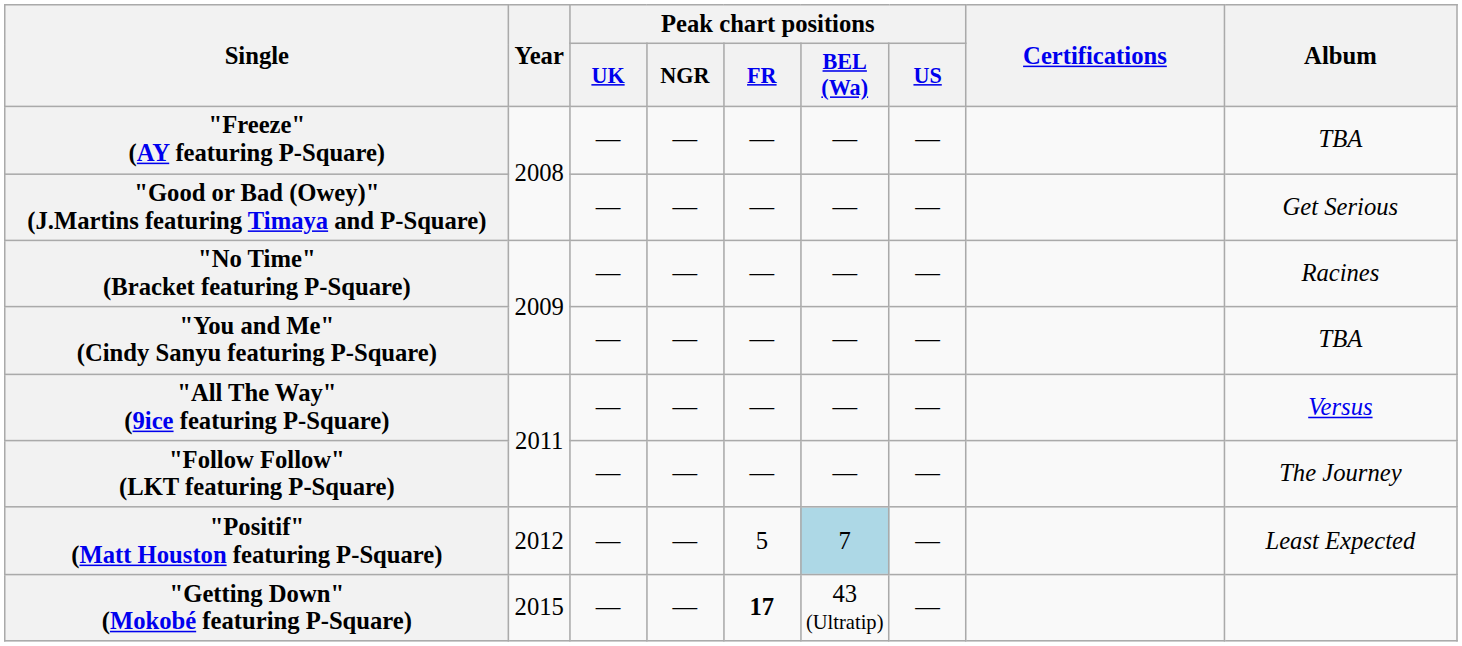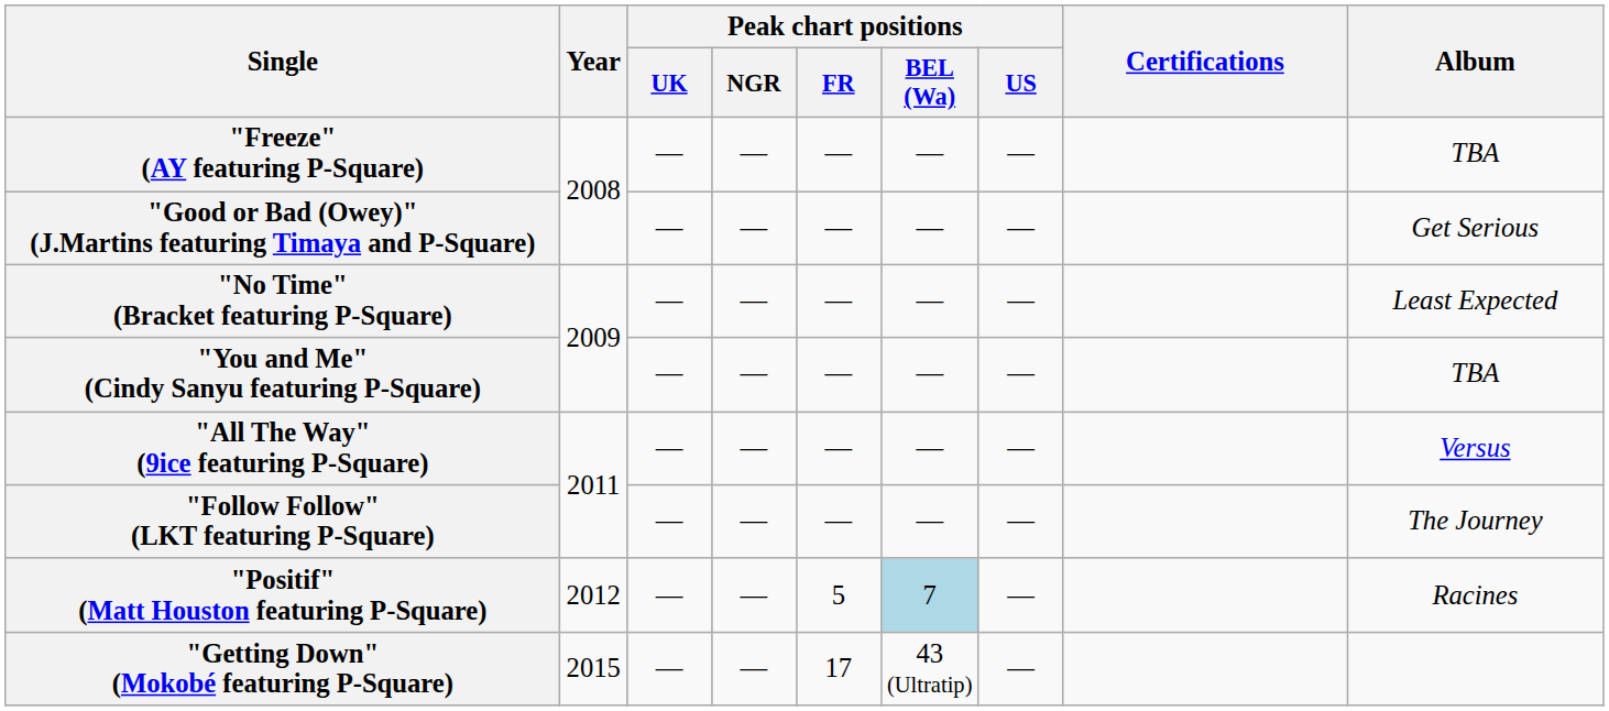"No Time" (Bracket featuring P-Square) | Album: Racines -> Least Expected
"Positif" (Matt Houston featuring P-Square) | Album: Least Expected -> Racines
"Getting Down" (Mokobé featuring P-Square) | Peak chart positions / FR: bold -> normal
